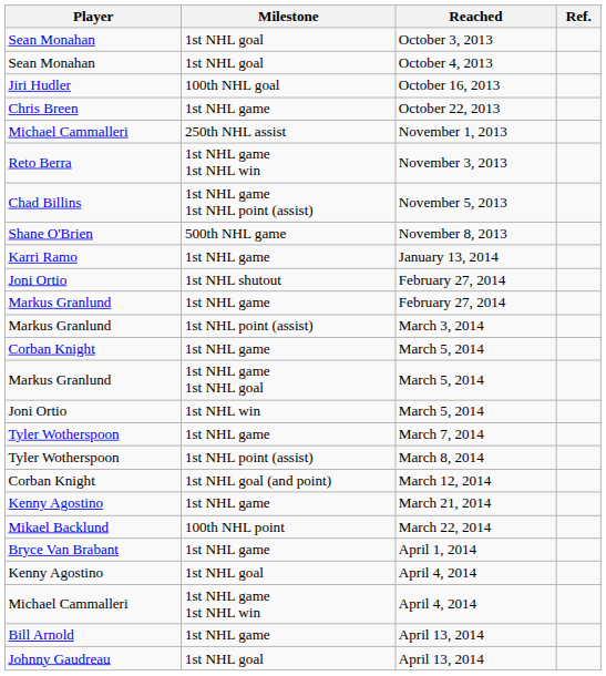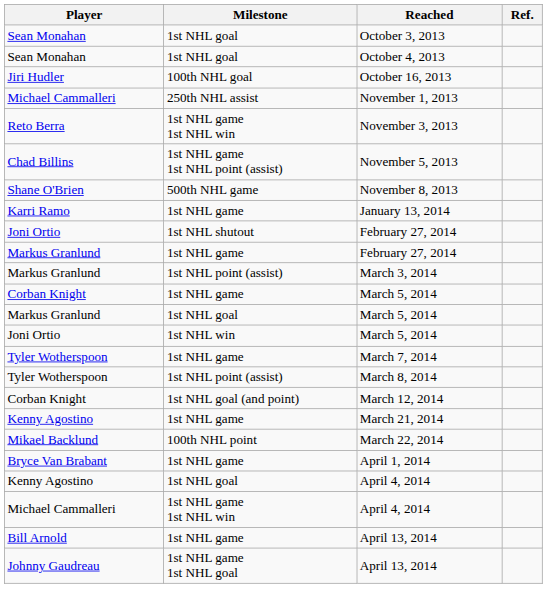- row: Chris Breen | 1st NHL game | October 22, 2013
Markus Granlund / March 5, 2014 | Milestone: 1st NHL game 1st NHL goal -> 1st NHL goal
Johnny Gaudreau / April 13, 2014 | Milestone: 1st NHL goal -> 1st NHL game 1st NHL goal
